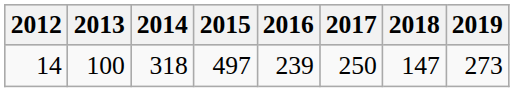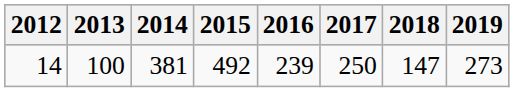14 | 2014: 318 -> 381
14 | 2015: 497 -> 492
